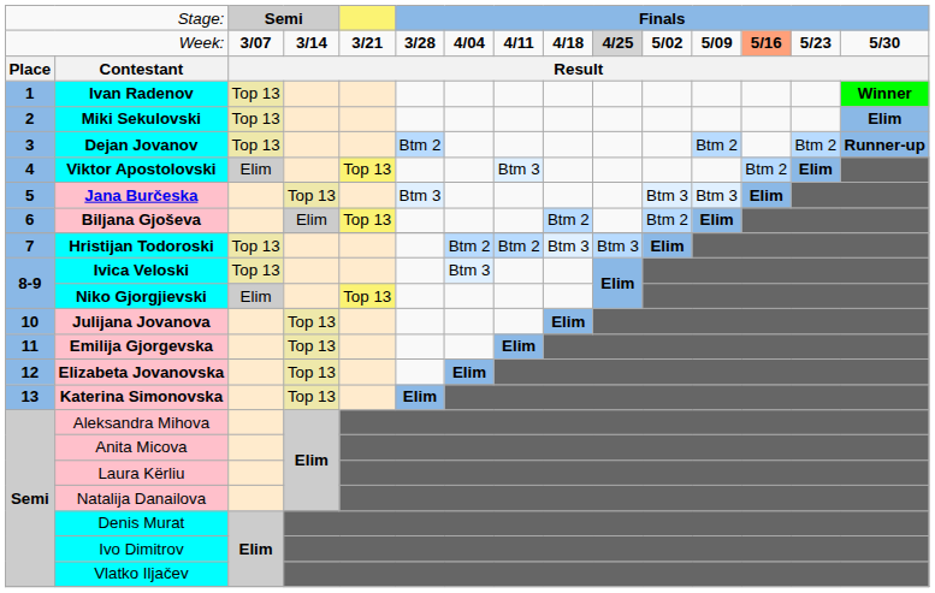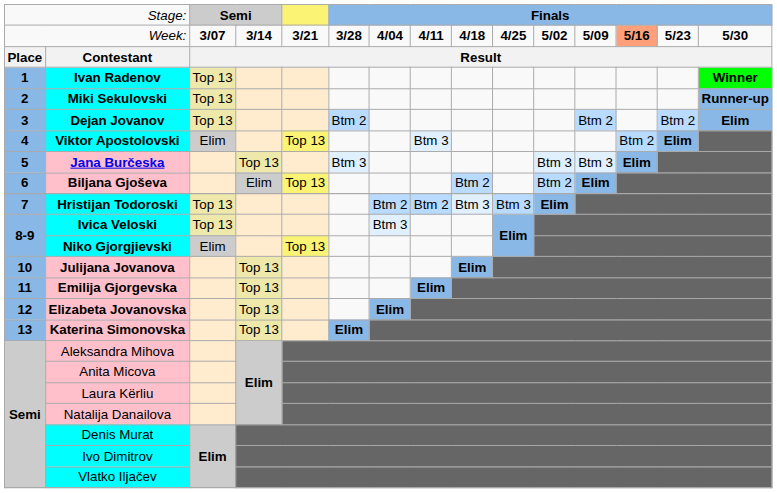Week: | column 10: lightgrey background -> no background
Miki Sekulovski | column 15: Elim -> Runner-up
Dejan Jovanov | column 15: Runner-up -> Elim
